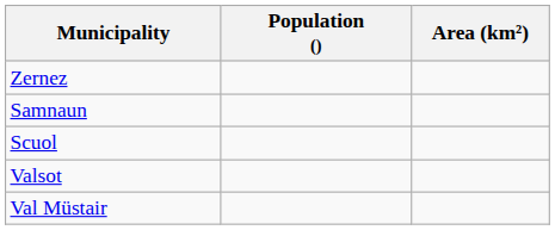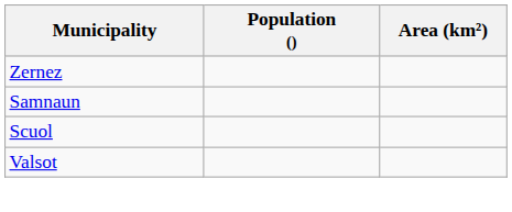- row: Val Müstair
